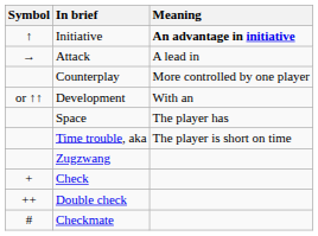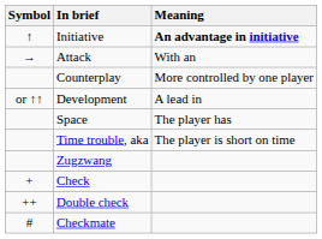Attack | Meaning: A lead in -> With an
Development | Meaning: With an -> A lead in
